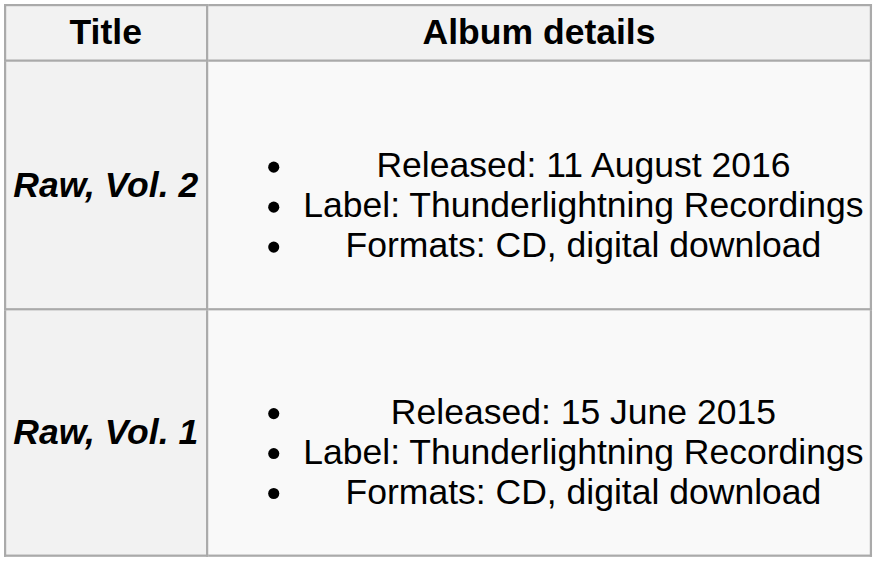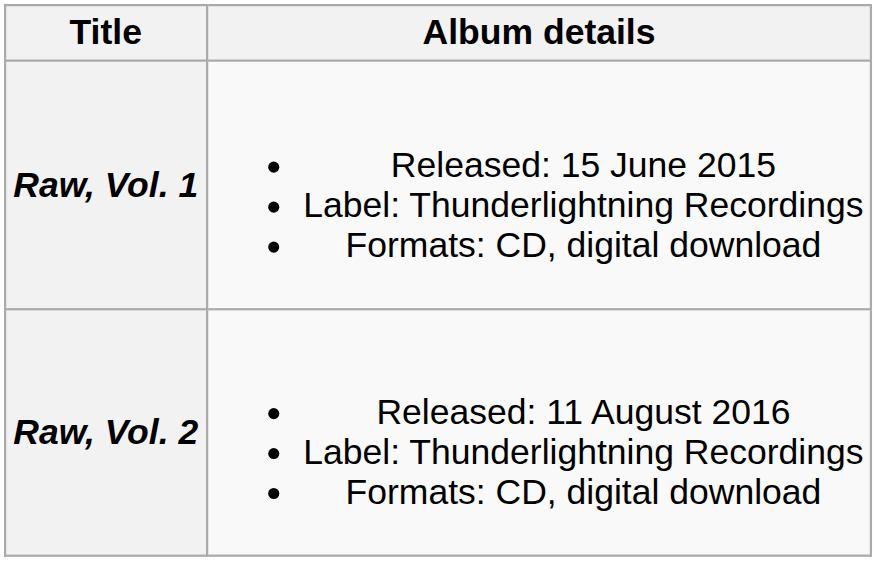rows swapped: Raw, Vol. 1 <-> Raw, Vol. 2
